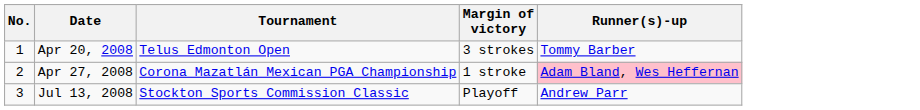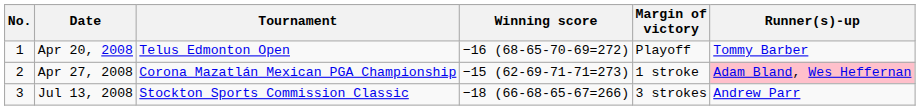+ column: Winning score | −16 (68-65-70-69=272) | −15 (62-69-71-71=273) | −18 (66-68-65-67=266)
Apr 20, 2008 | Margin of victory: 3 strokes -> Playoff
Jul 13, 2008 | Margin of victory: Playoff -> 3 strokes
